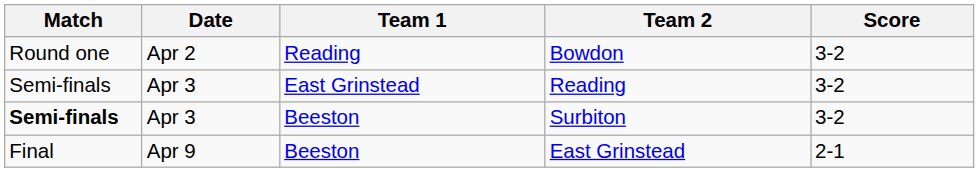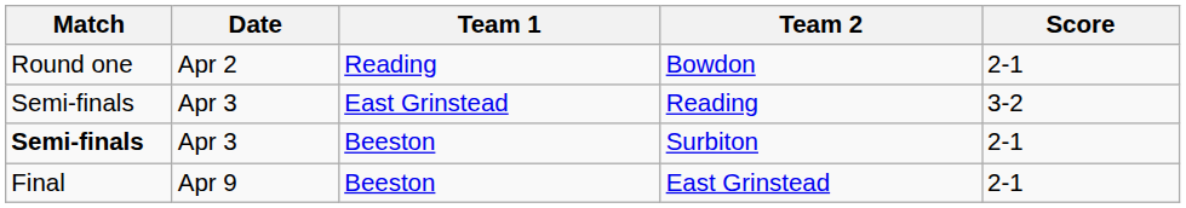Bowdon | Score: 3-2 -> 2-1
Surbiton | Score: 3-2 -> 2-1
